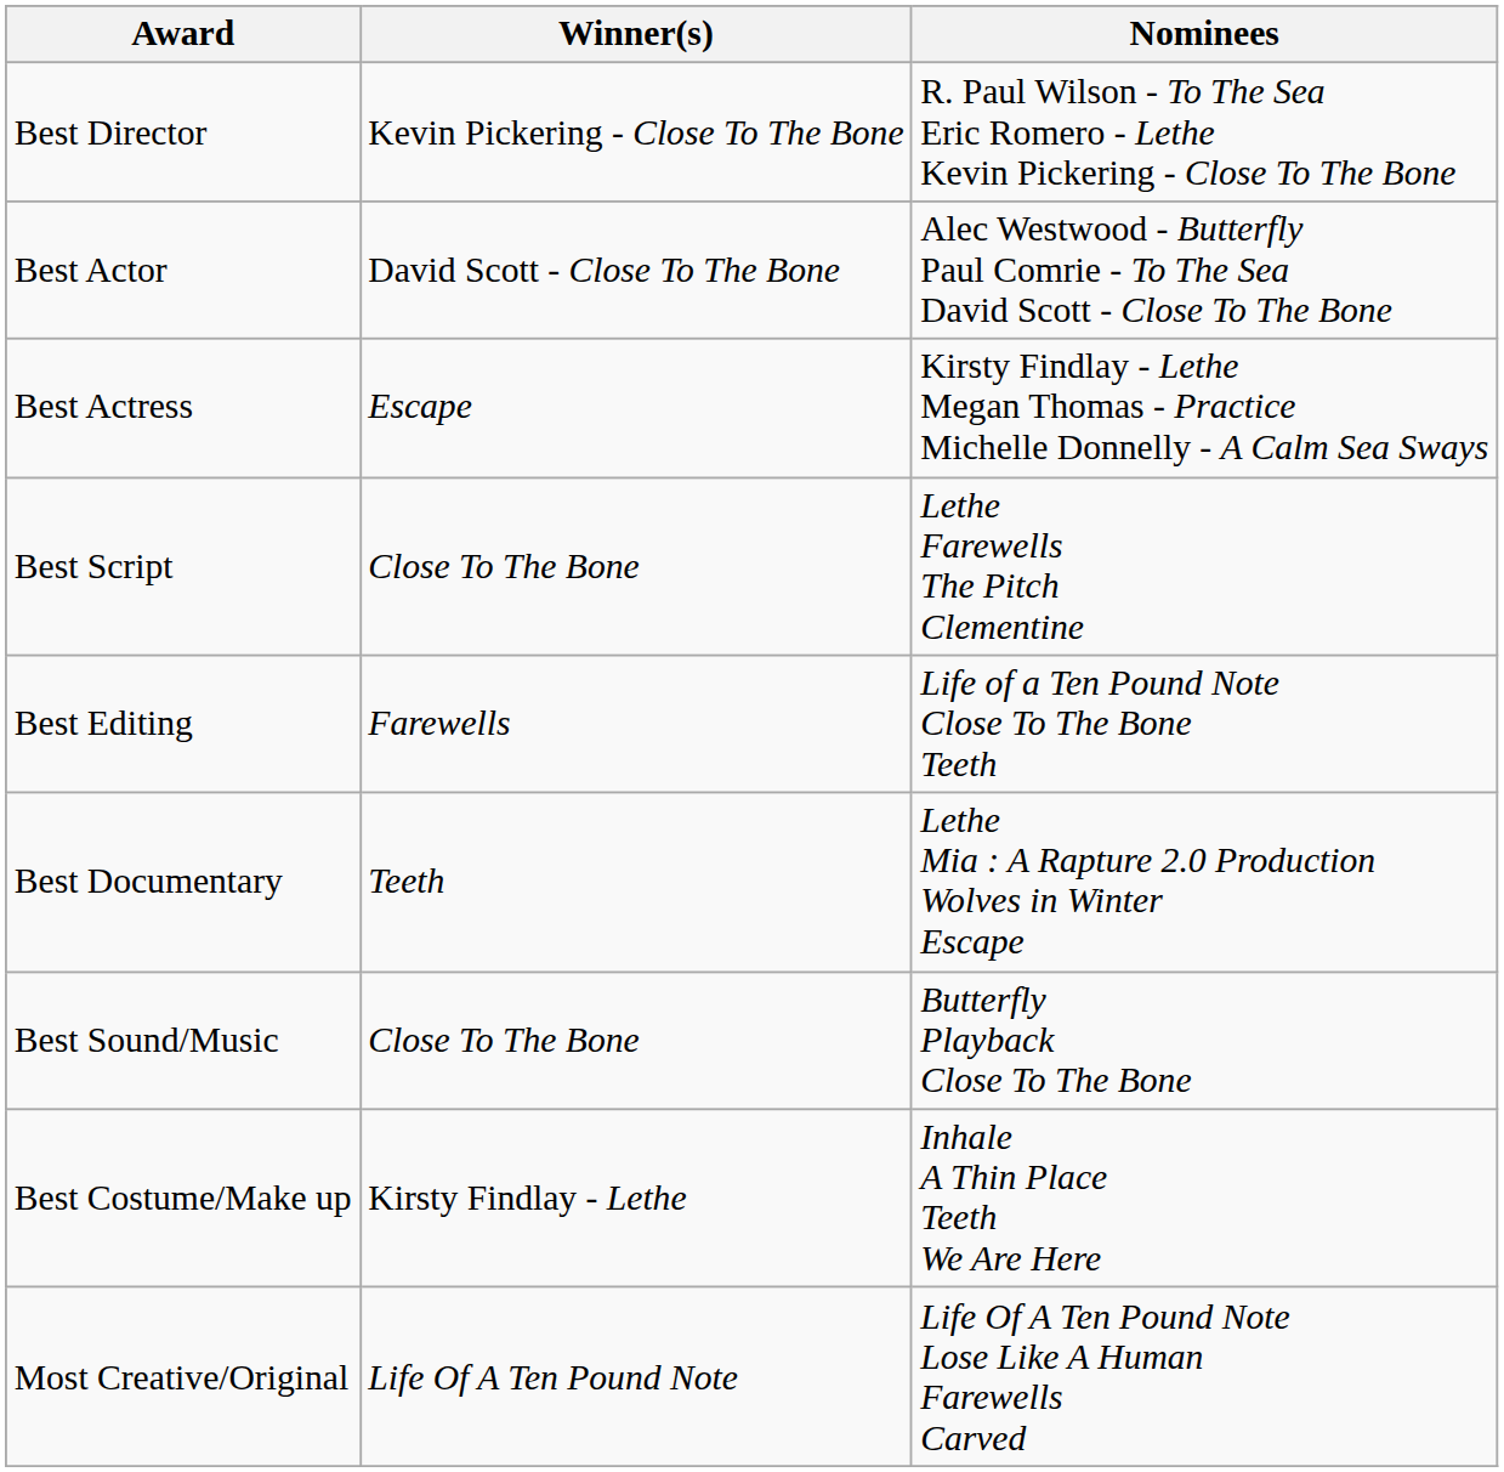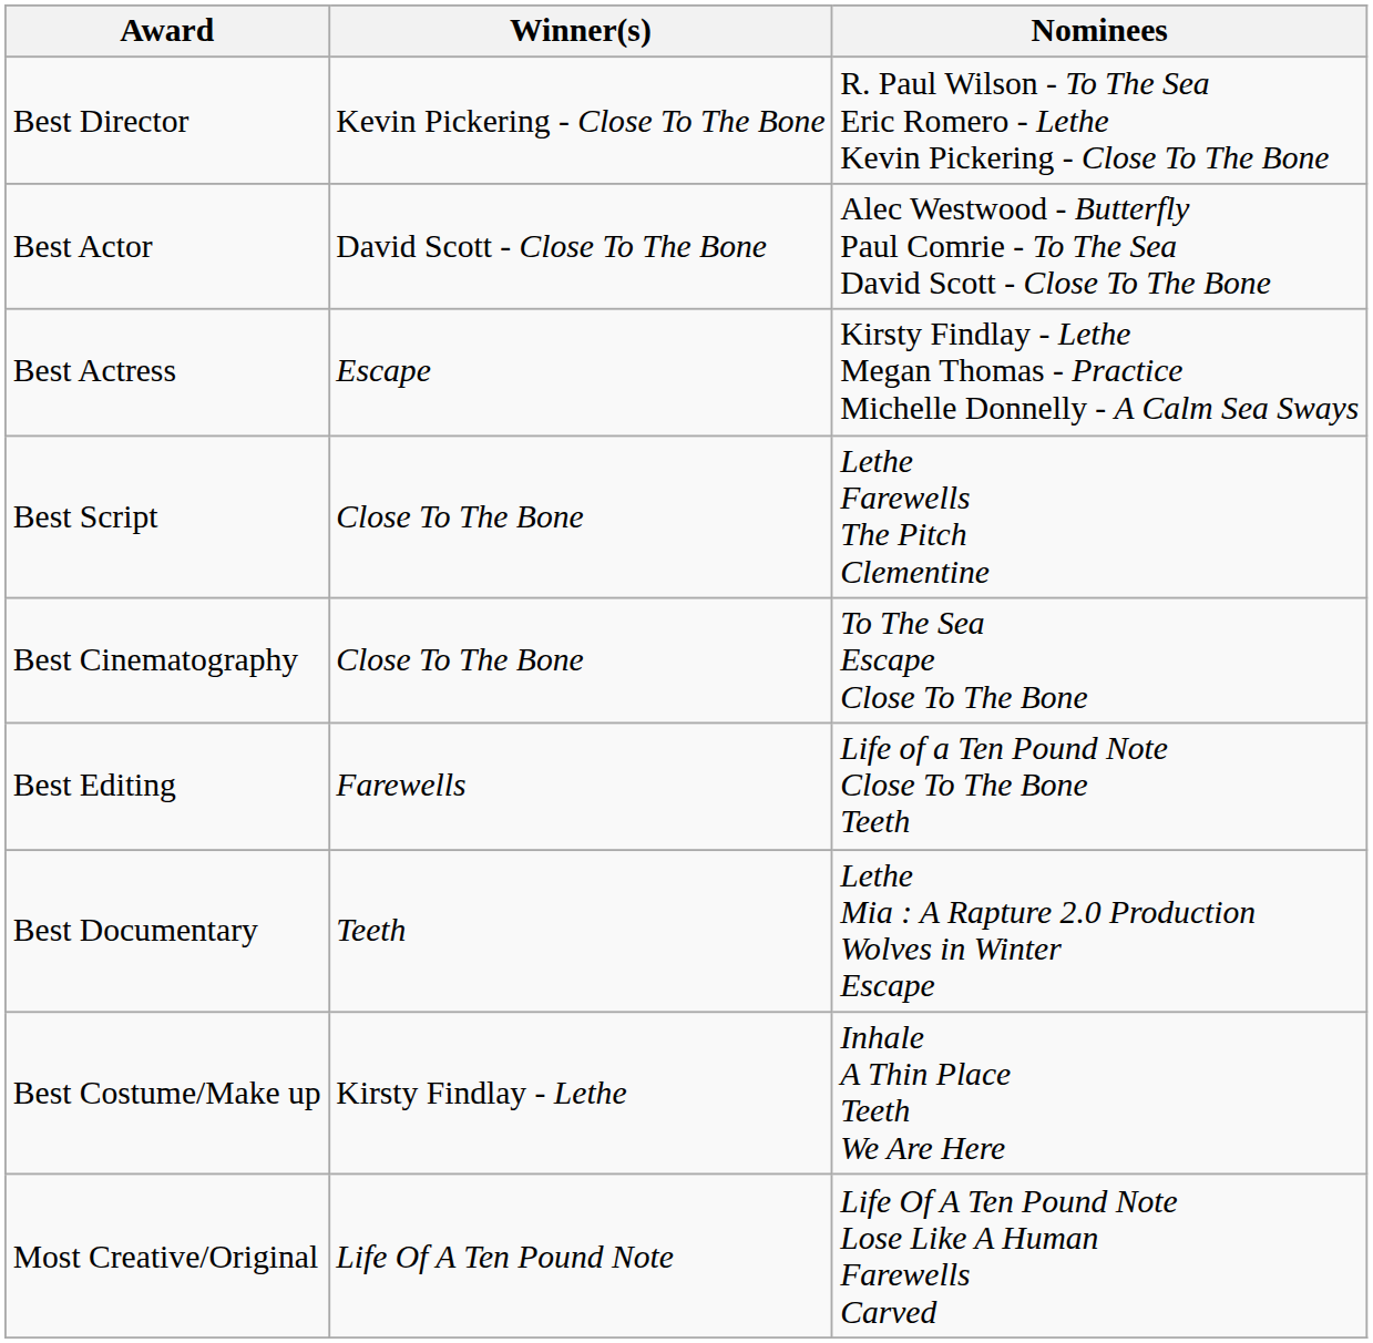+ row: Best Cinematography | Close To The Bone | To The Sea Escape Close To The Bone
- row: Best Sound/Music | Close To The Bone | Butterfly Playback Close To The Bone
